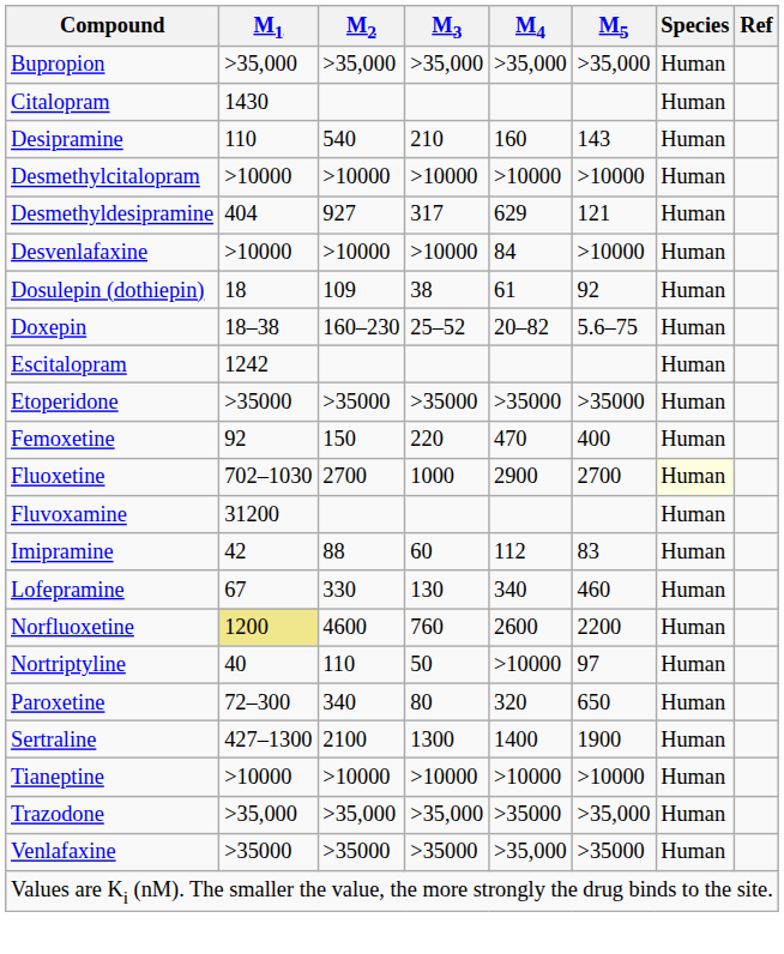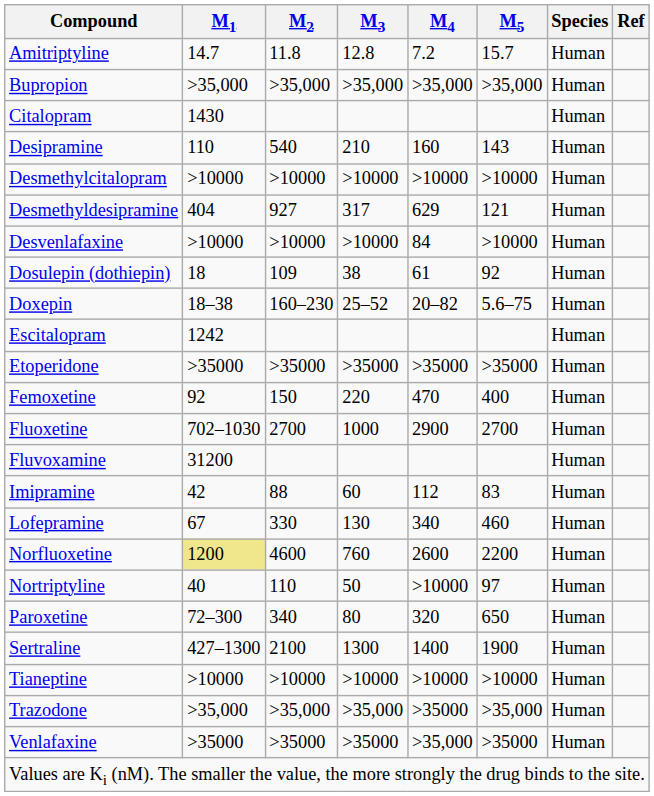+ row: Amitriptyline | 14.7 | 11.8 | 12.8 | 7.2 | 15.7 | Human
Fluoxetine | Species: lightyellow background -> no background
